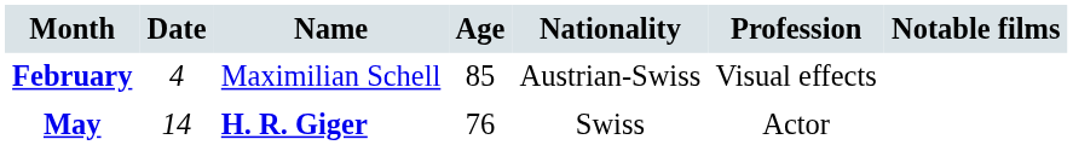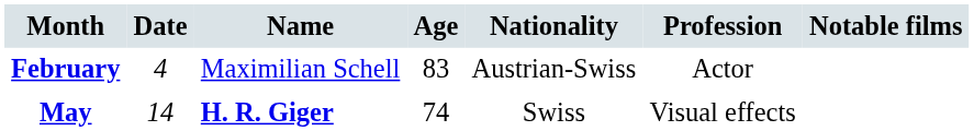February | Age: 85 -> 83
February | Profession: Visual effects -> Actor
May | Age: 76 -> 74
May | Profession: Actor -> Visual effects
